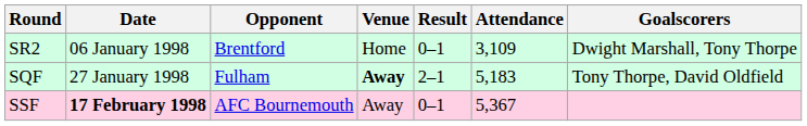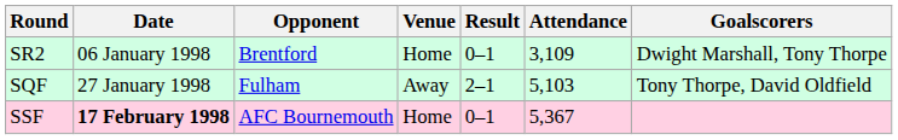SQF | Venue: bold -> normal
SQF | Attendance: 5,183 -> 5,103
SSF | Venue: Away -> Home
